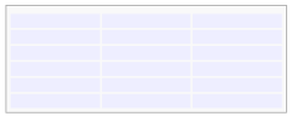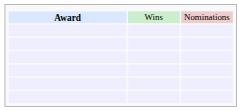+ row: Award | Wins | Nominations
